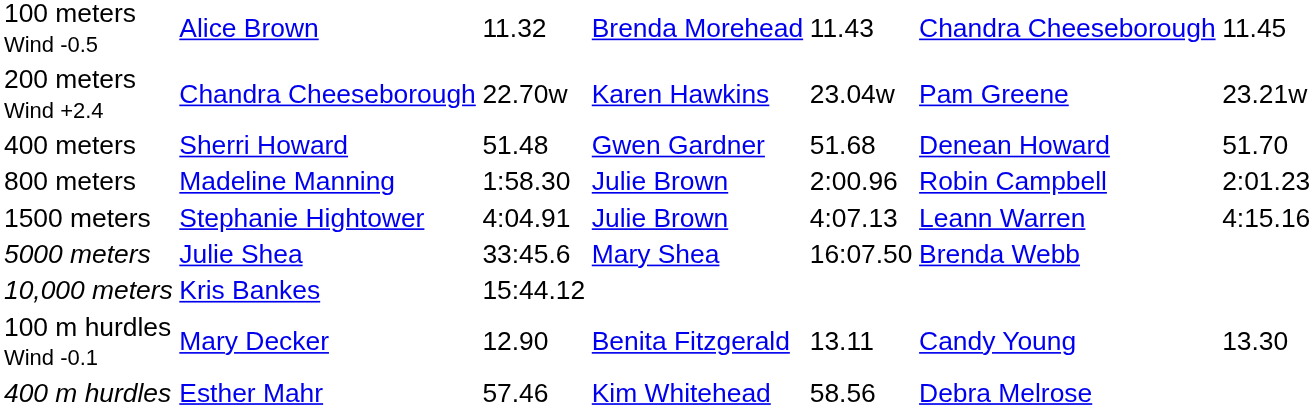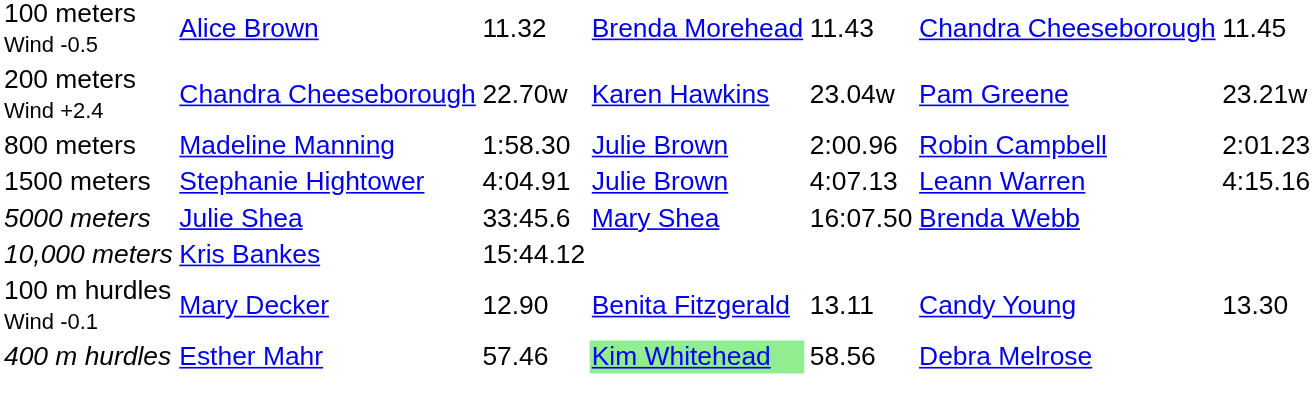- row: 400 meters | Sherri Howard | 51.48 | Gwen Gardner | 51.68 | Denean Howard | 51.70
400 m hurdles | column 4: no background -> lightgreen background
